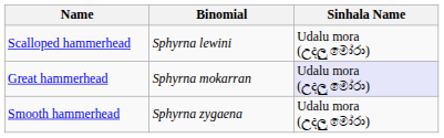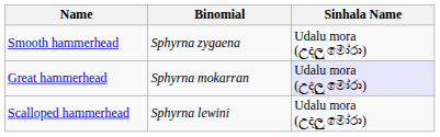rows swapped: Scalloped hammerhead <-> Smooth hammerhead
